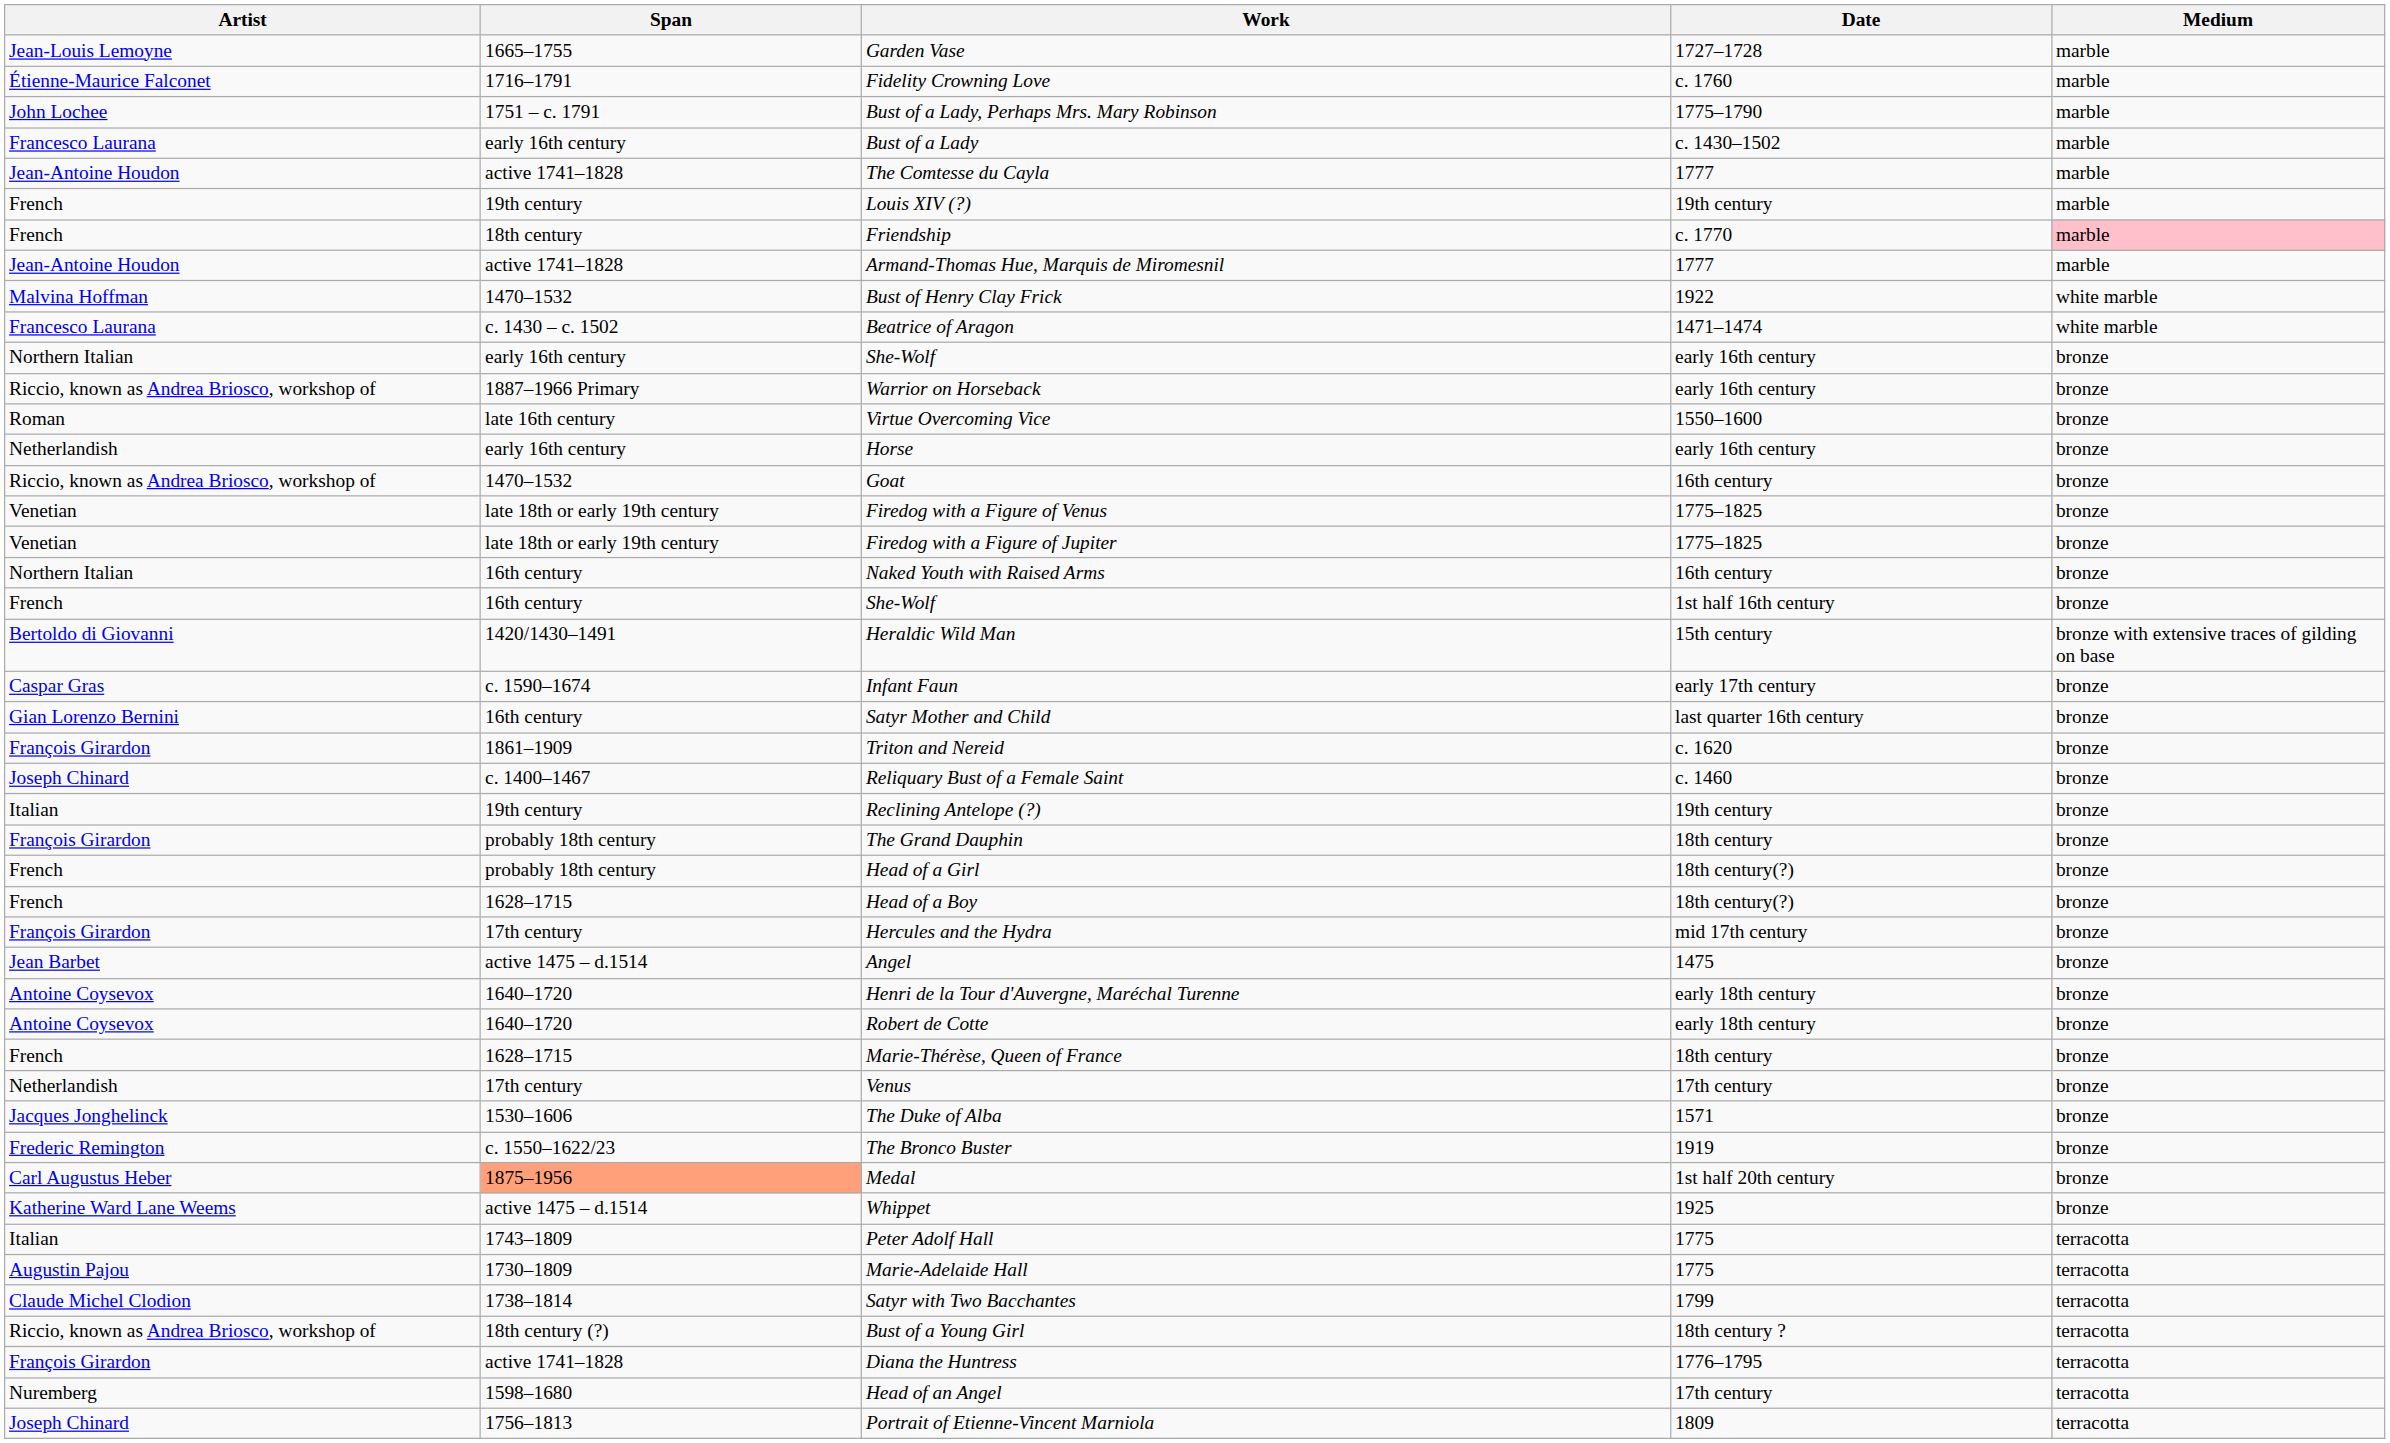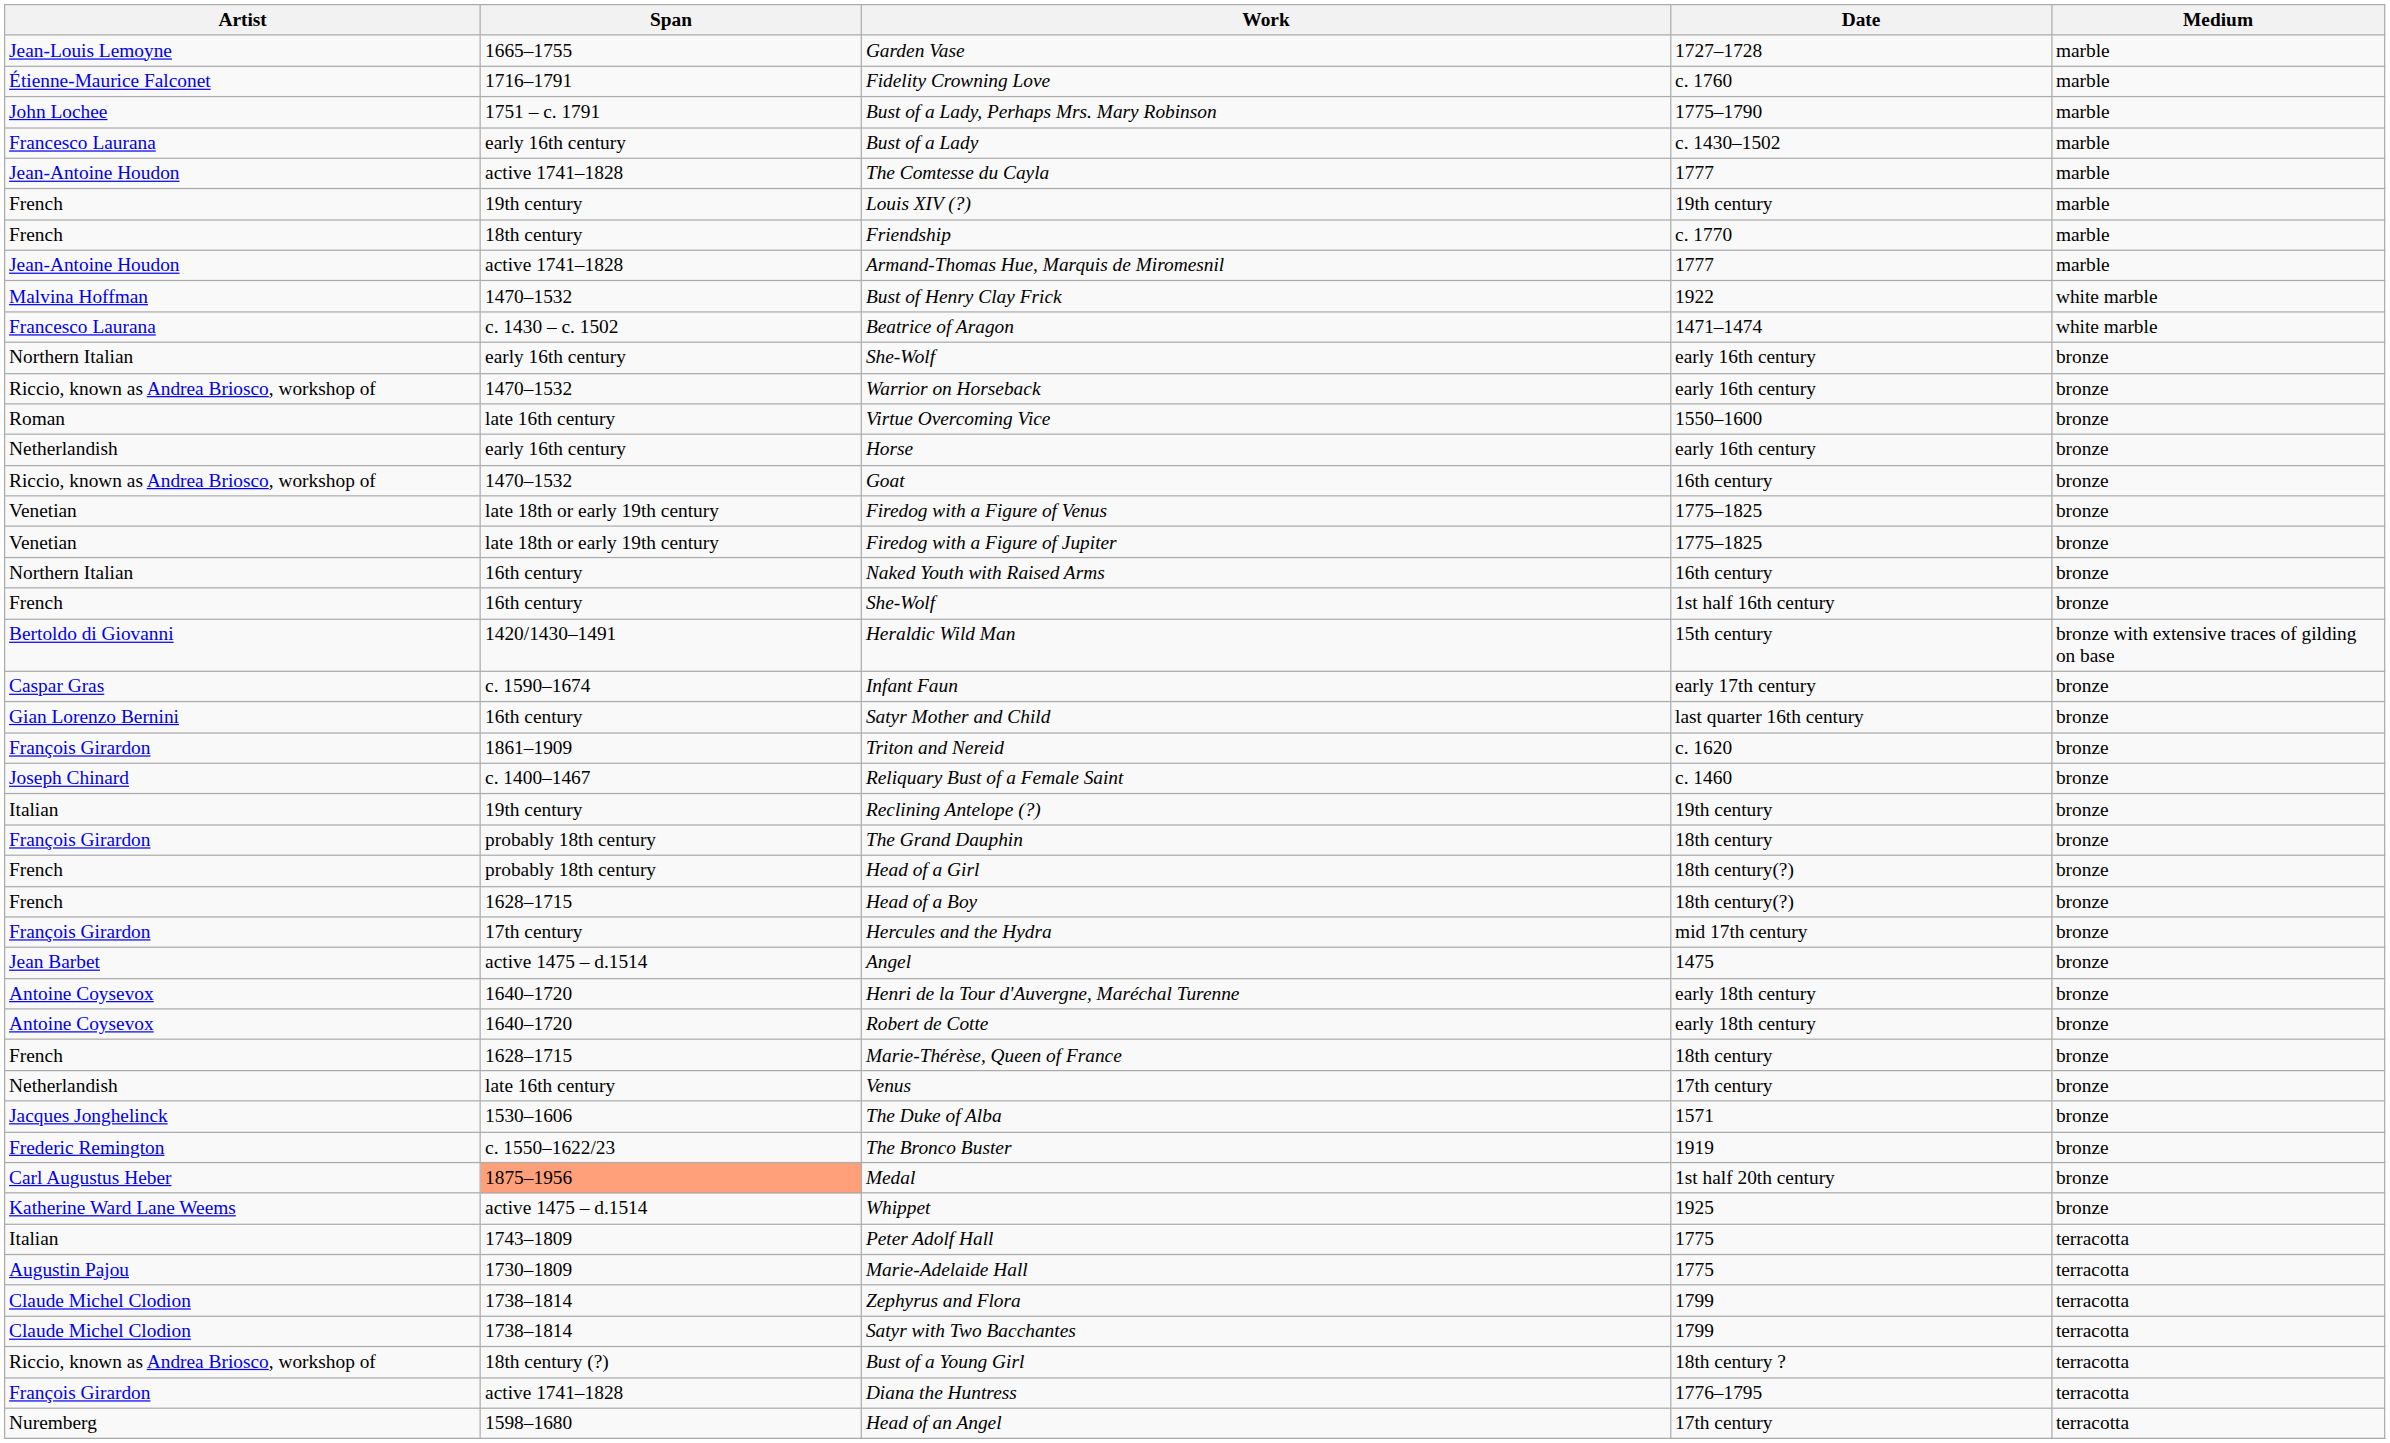Friendship | Medium: pink background -> no background
Warrior on Horseback | Span: 1887–1966 Primary -> 1470–1532
Venus | Span: 17th century -> late 16th century
+ row: Claude Michel Clodion | 1738–1814 | Zephyrus and Flora | 1799 | terracotta
- row: Joseph Chinard | 1756–1813 | Portrait of Etienne-Vincent Marniola | 1809 | terracotta
